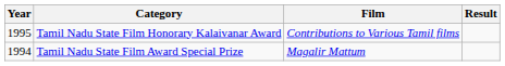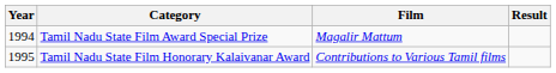rows swapped: Tamil Nadu State Film Award Special Prize <-> Tamil Nadu State Film Honorary Kalaivanar Award
